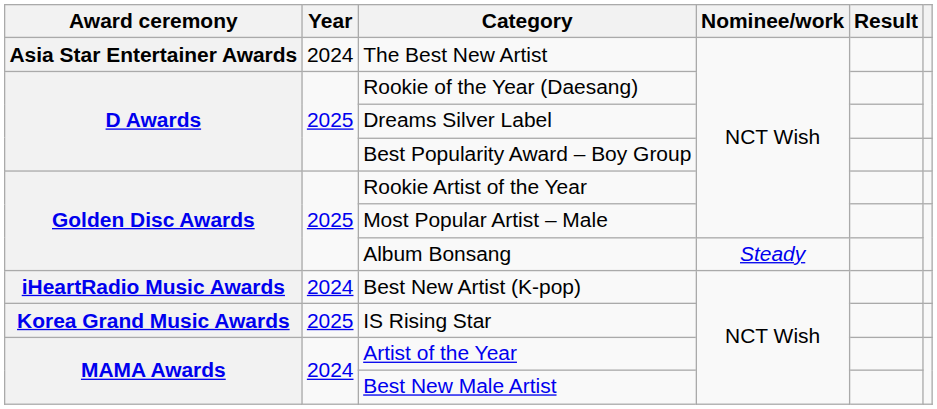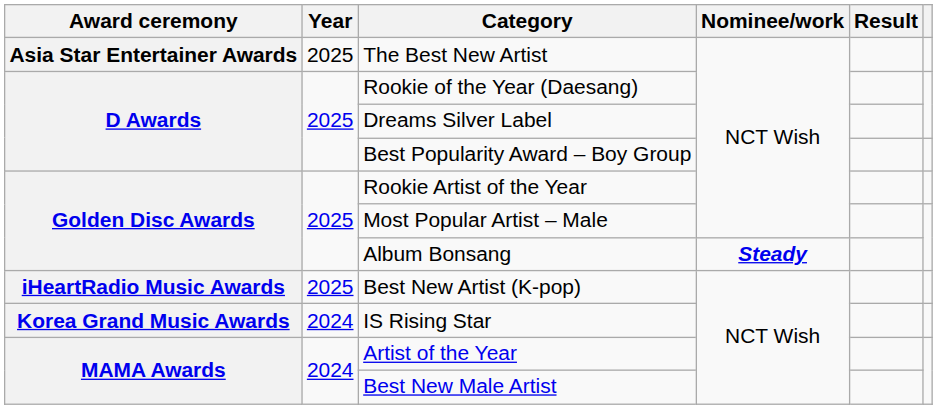The Best New Artist | Year: 2024 -> 2025
Album Bonsang | Nominee/work: normal -> bold
Best New Artist (K-pop) | Year: 2024 -> 2025
IS Rising Star | Year: 2025 -> 2024
